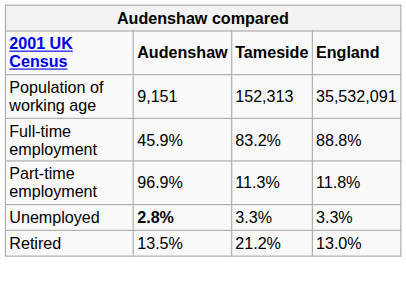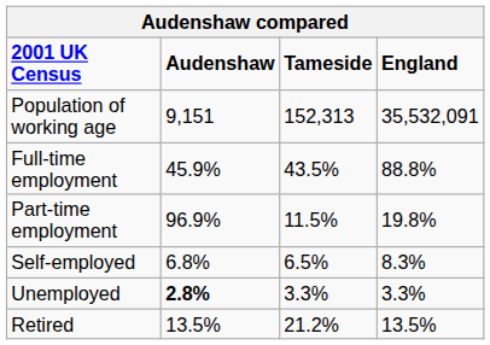Full-time employment | Tameside: 83.2% -> 43.5%
Part-time employment | Tameside: 11.3% -> 11.5%
Part-time employment | England: 11.8% -> 19.8%
+ row: Self-employed | 6.8% | 6.5% | 8.3%
Retired | England: 13.0% -> 13.5%
